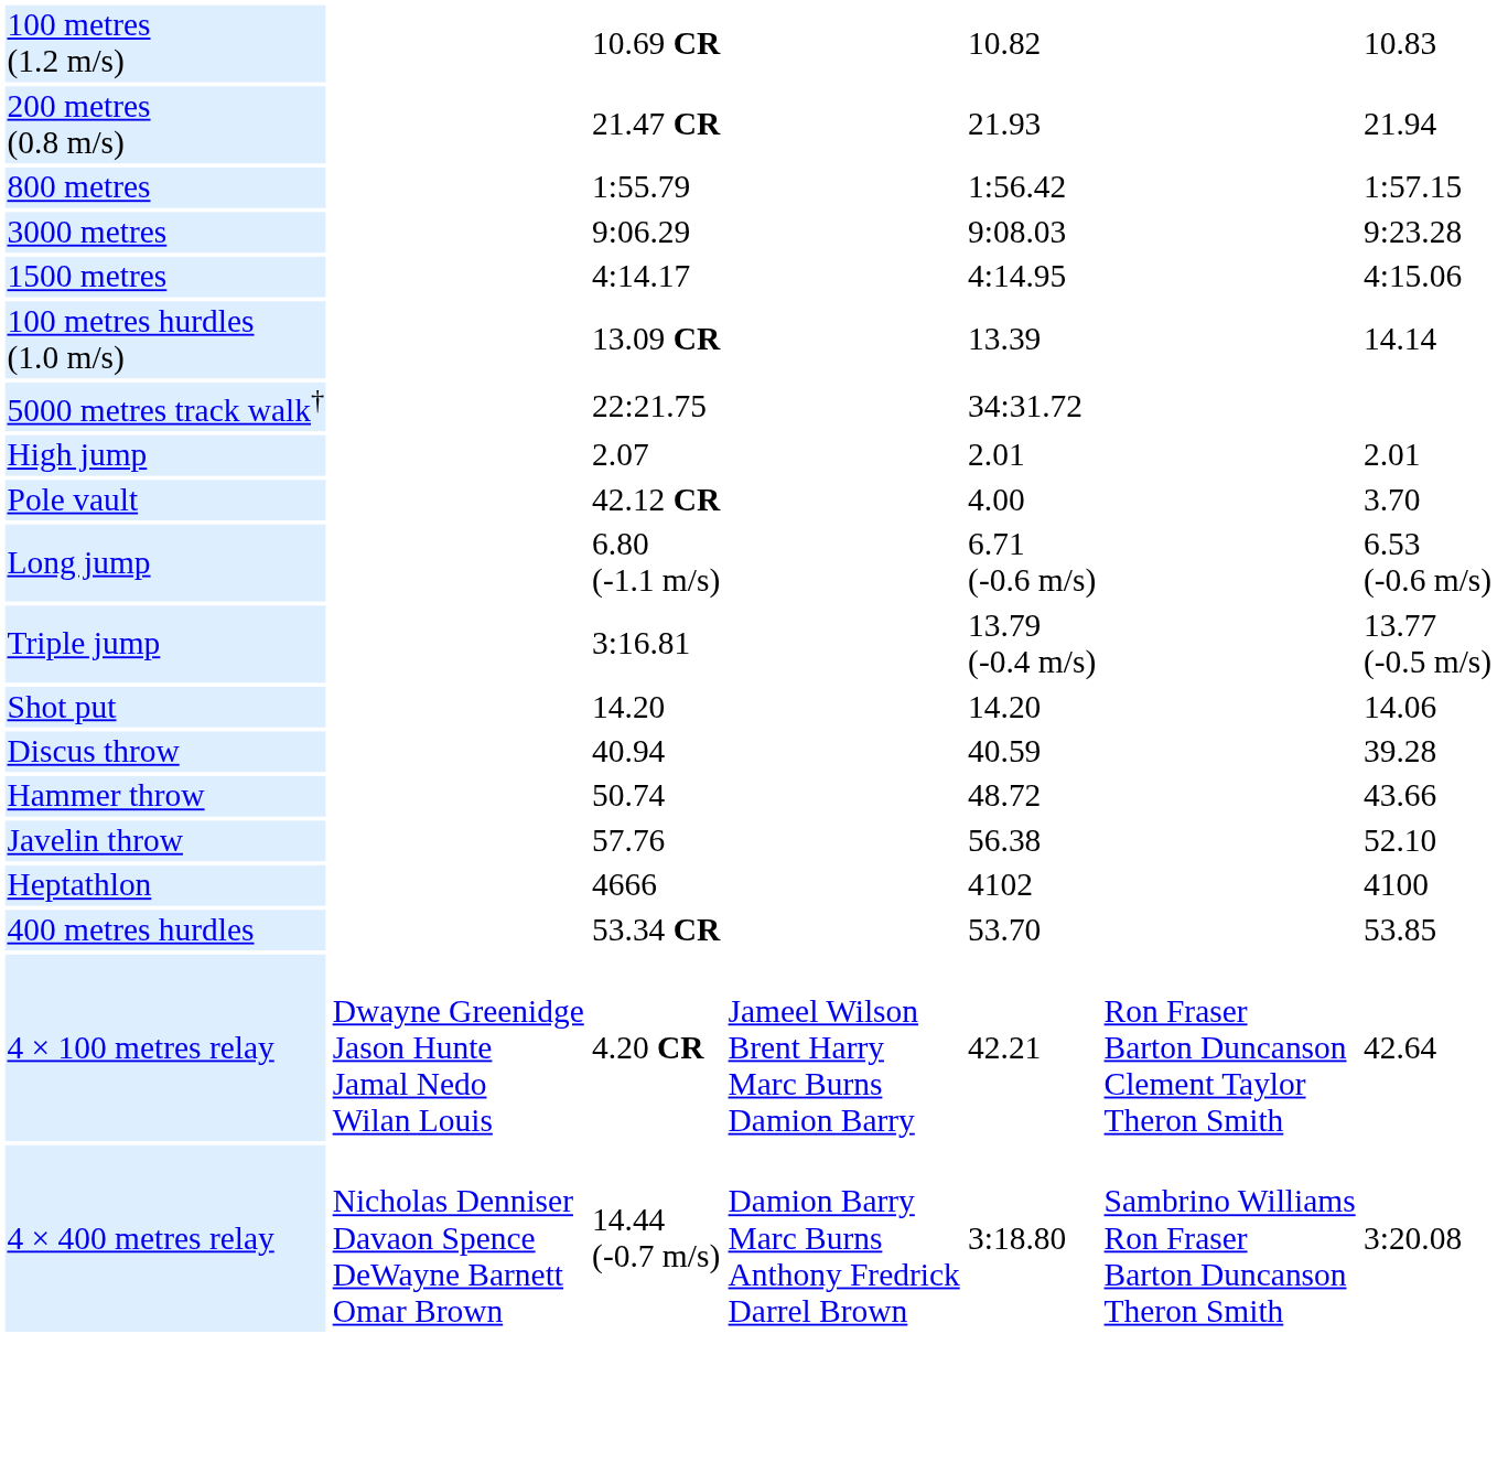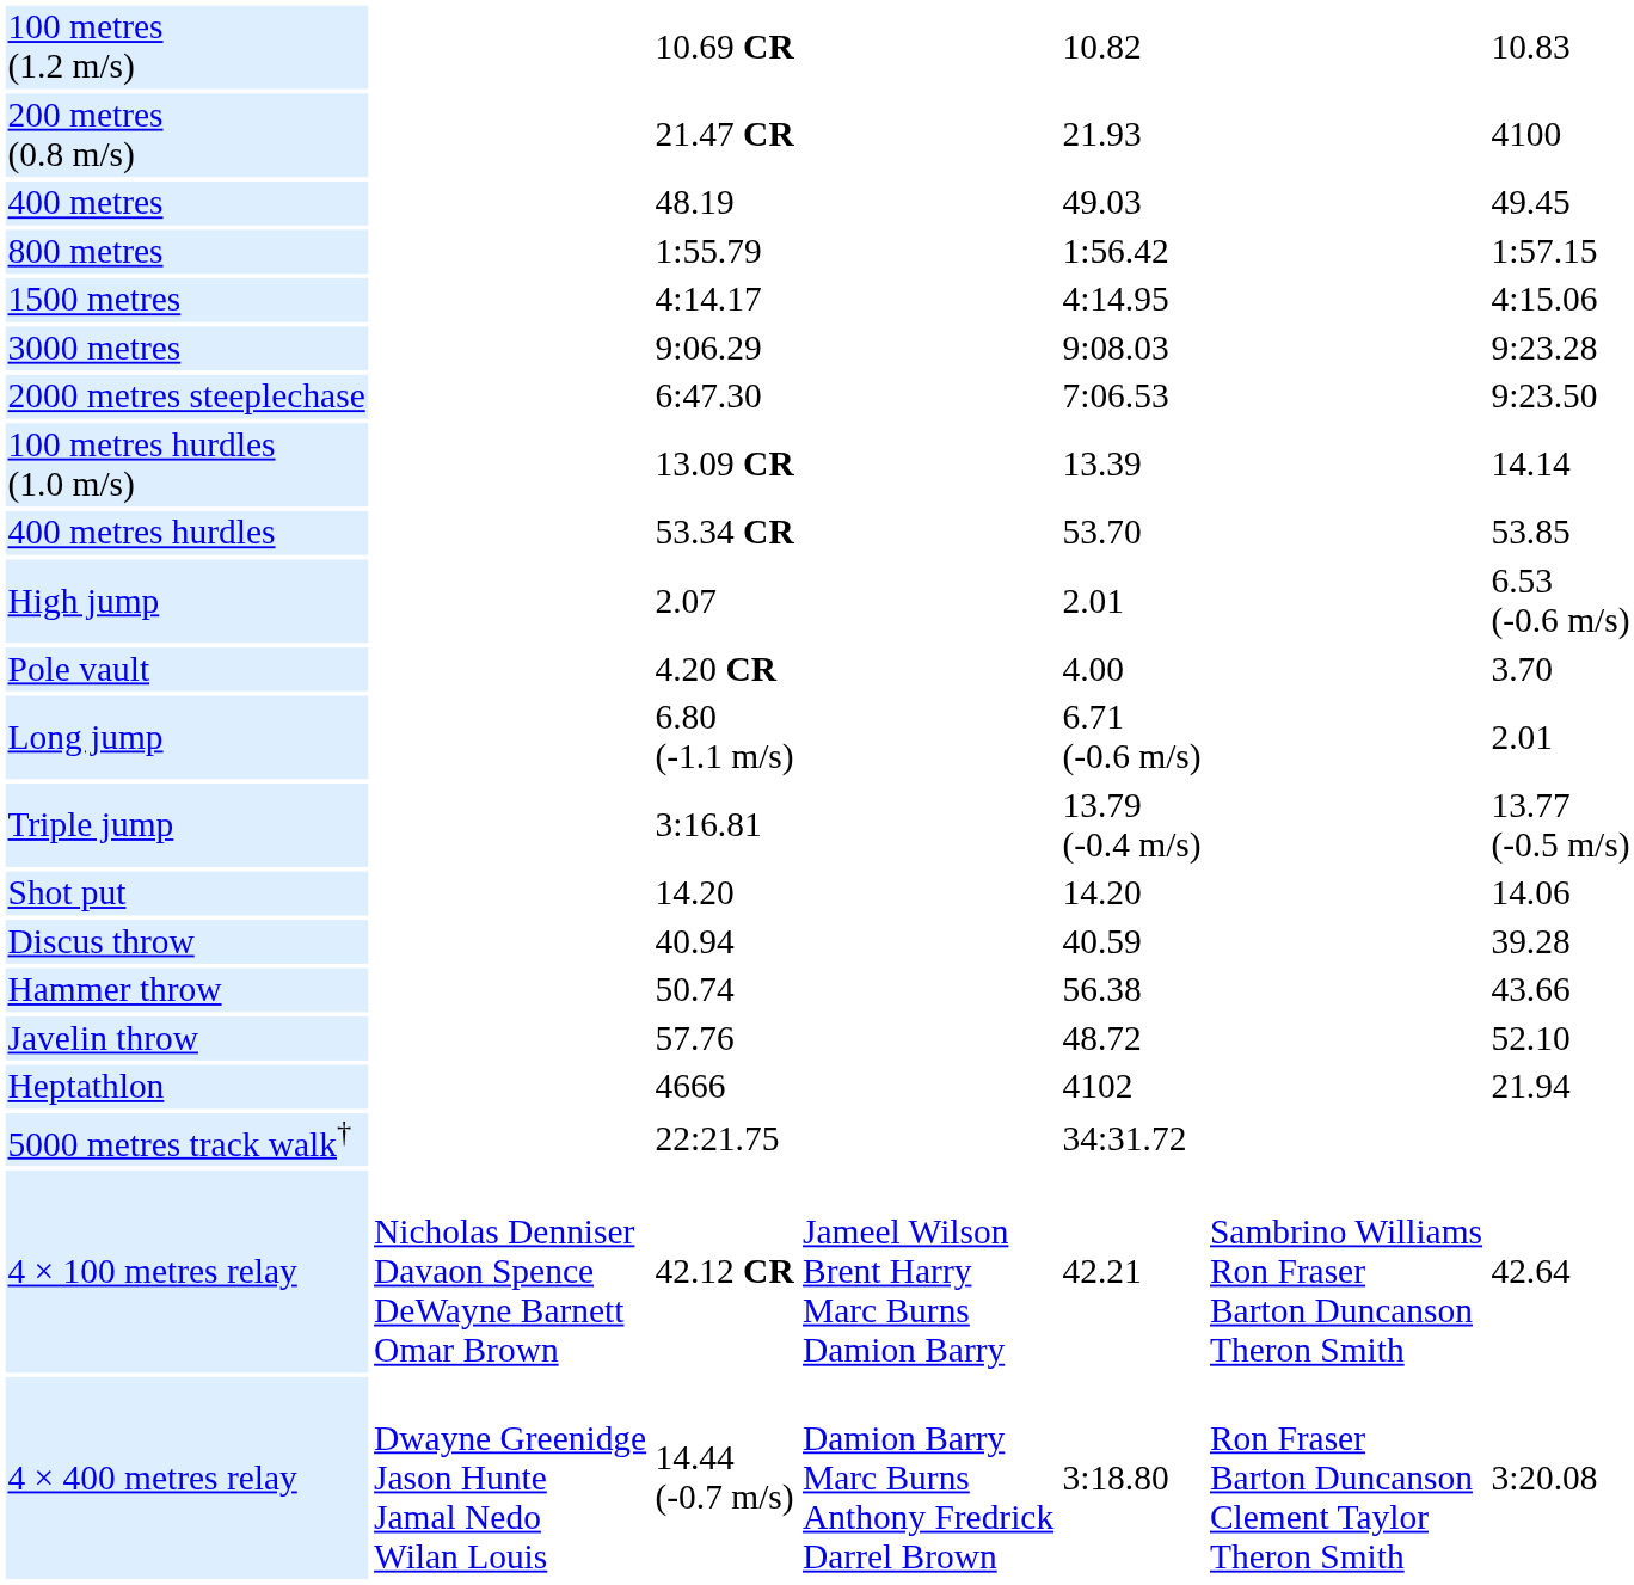200 metres (0.8 m/s) | column 7: 21.94 -> 4100
+ row: 400 metres | 48.19 | 49.03 | 49.45
rows swapped: 1500 metres <-> 3000 metres
+ row: 2000 metres steeplechase | 6:47.30 | 7:06.53 | 9:23.50
rows swapped: 400 metres hurdles <-> 5000 metres track walk†
High jump | column 7: 2.01 -> 6.53 (-0.6 m/s)
Pole vault | column 3: 42.12 CR -> 4.20 CR
Long jump | column 7: 6.53 (-0.6 m/s) -> 2.01
Hammer throw | column 5: 48.72 -> 56.38
Javelin throw | column 5: 56.38 -> 48.72
Heptathlon | column 7: 4100 -> 21.94
4 × 100 metres relay | column 2: Dwayne Greenidge Jason Hunte Jamal Nedo Wilan Louis -> Nicholas Denniser Davaon Spence DeWayne Barnett Omar Brown
4 × 100 metres relay | column 3: 4.20 CR -> 42.12 CR
4 × 100 metres relay | column 6: Ron Fraser Barton Duncanson Clement Taylor Theron Smith -> Sambrino Williams Ron Fraser Barton Duncanson Theron Smith
4 × 400 metres relay | column 2: Nicholas Denniser Davaon Spence DeWayne Barnett Omar Brown -> Dwayne Greenidge Jason Hunte Jamal Nedo Wilan Louis
4 × 400 metres relay | column 6: Sambrino Williams Ron Fraser Barton Duncanson Theron Smith -> Ron Fraser Barton Duncanson Clement Taylor Theron Smith
